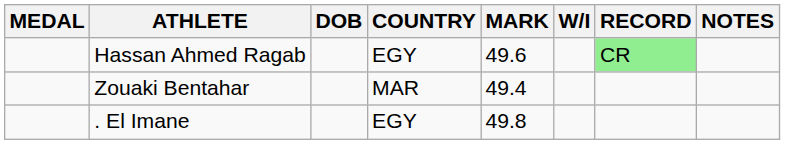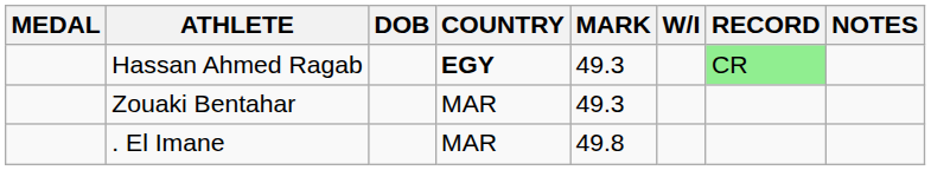Hassan Ahmed Ragab | COUNTRY: normal -> bold
Hassan Ahmed Ragab | MARK: 49.6 -> 49.3
Zouaki Bentahar | MARK: 49.4 -> 49.3
. El Imane | COUNTRY: EGY -> MAR
